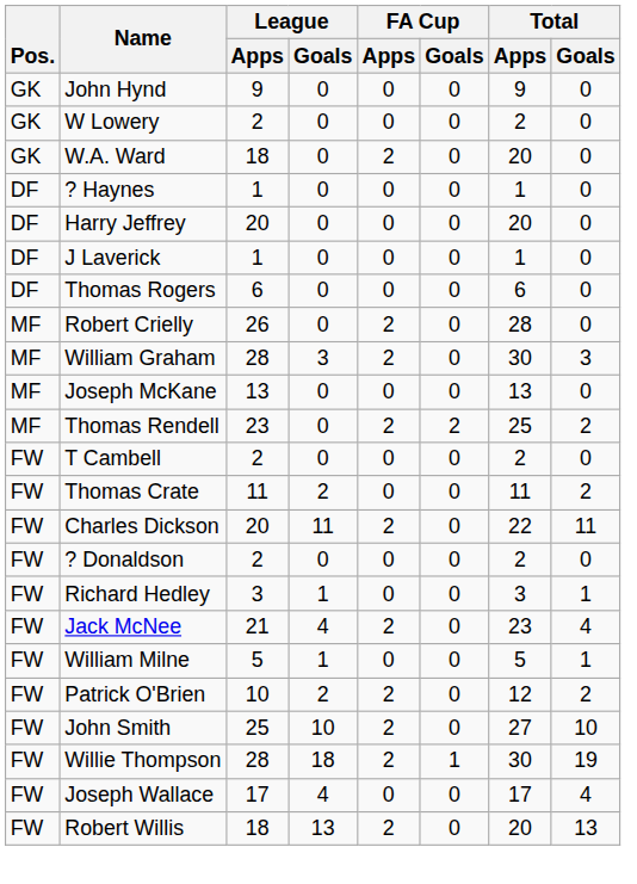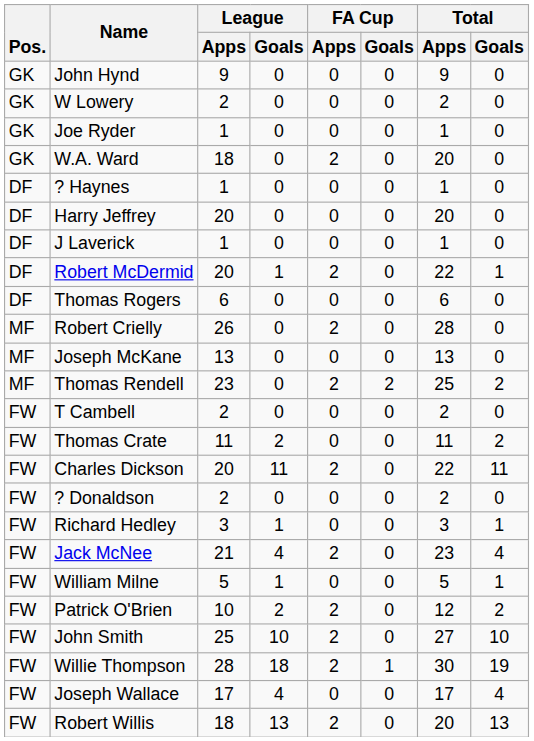+ row: GK | Joe Ryder | 1 | 0 | 0 | 0 | 1 | 0
+ row: DF | Robert McDermid | 20 | 1 | 2 | 0 | 22 | 1
- row: MF | William Graham | 28 | 3 | 2 | 0 | 30 | 3
